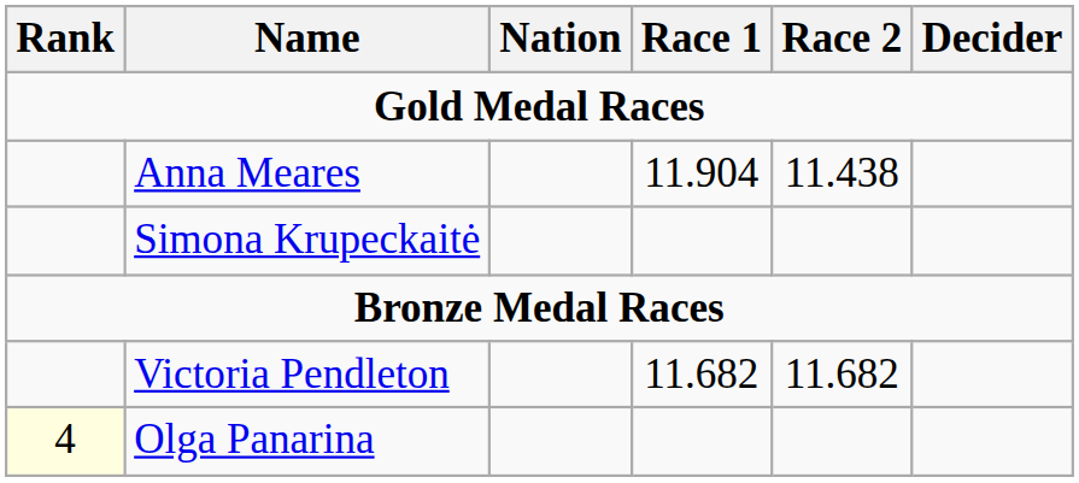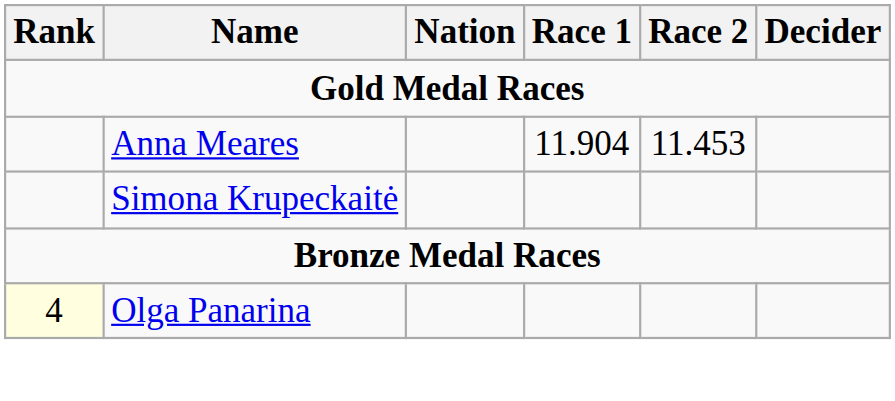Anna Meares | Race 2: 11.438 -> 11.453
- row: Victoria Pendleton | 11.682 | 11.682
